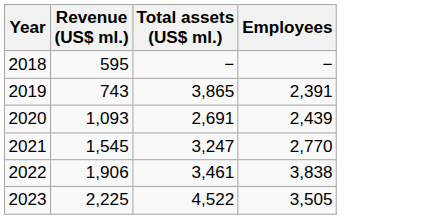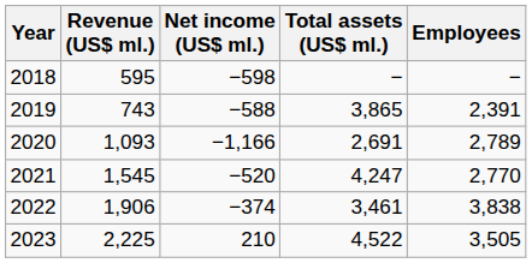+ column: Net income (US$ ml.) | −598 | −588 | −1,166 | −520 | −374 | 210
2020 | Employees: 2,439 -> 2,789
2021 | Total assets (US$ ml.): 3,247 -> 4,247
